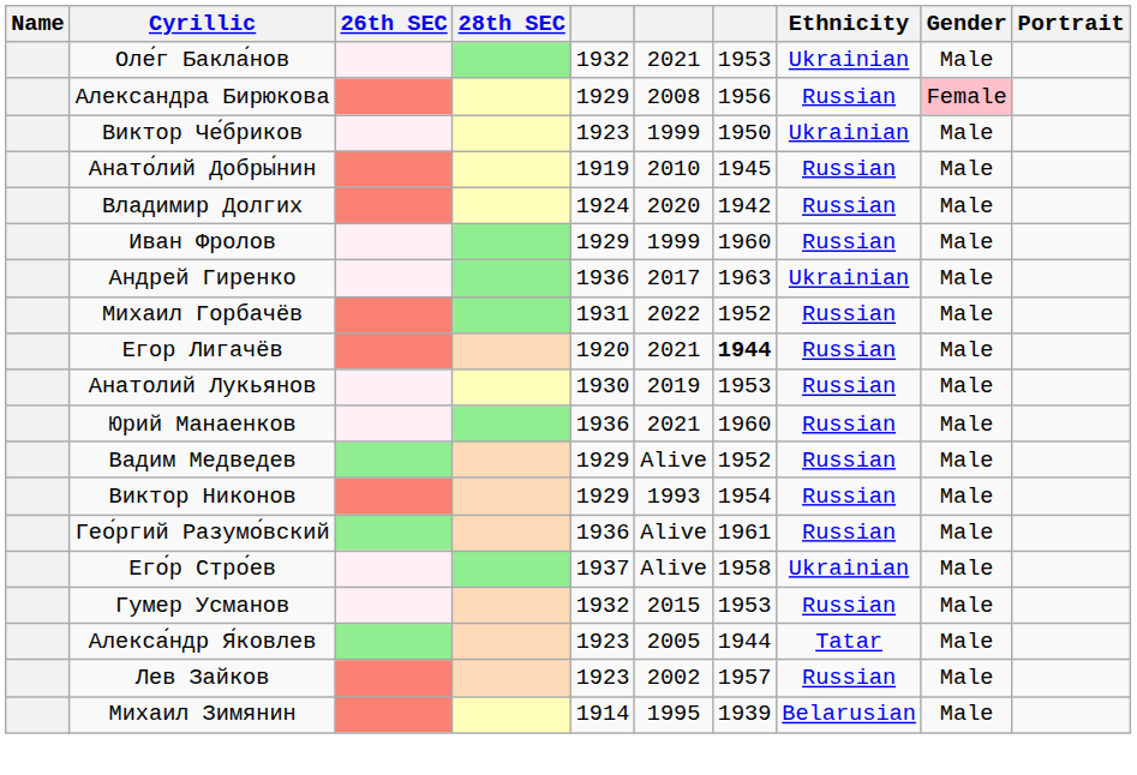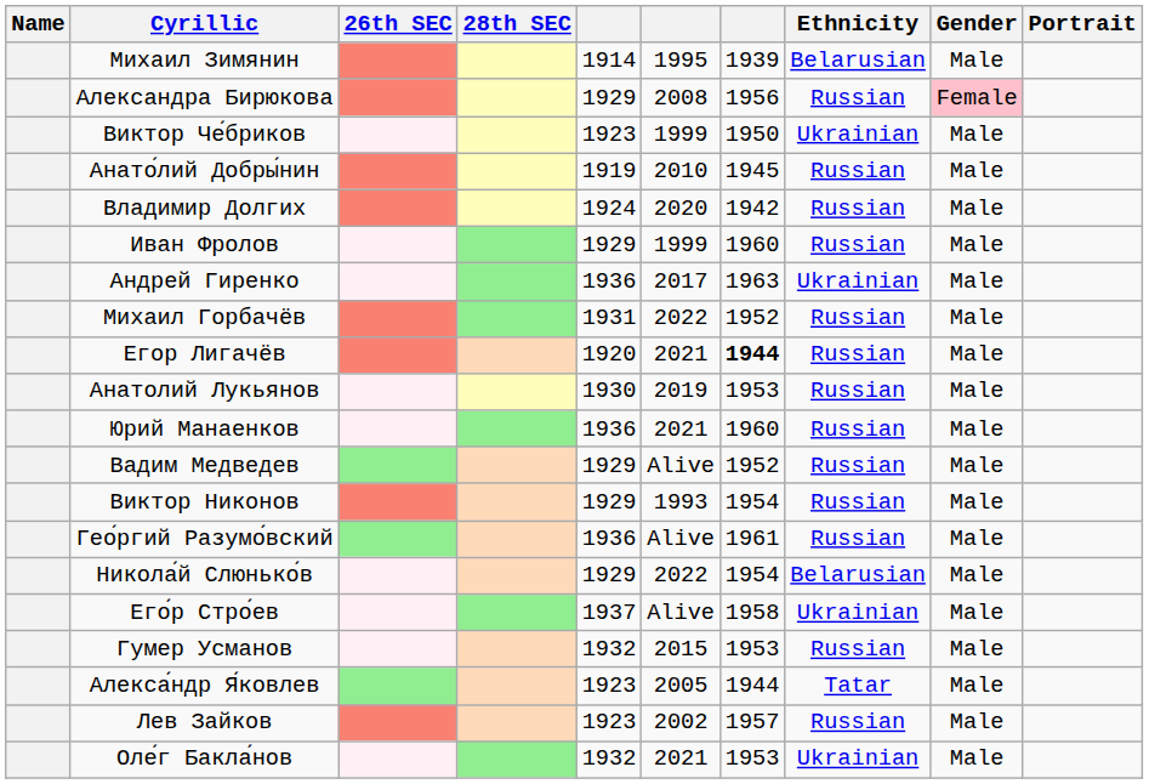rows swapped: Оле́г Бакла́нов <-> Михаил Зимянин
+ row: Никола́й Слюнько́в | 1929 | 2022 | 1954 | Belarusian | Male
